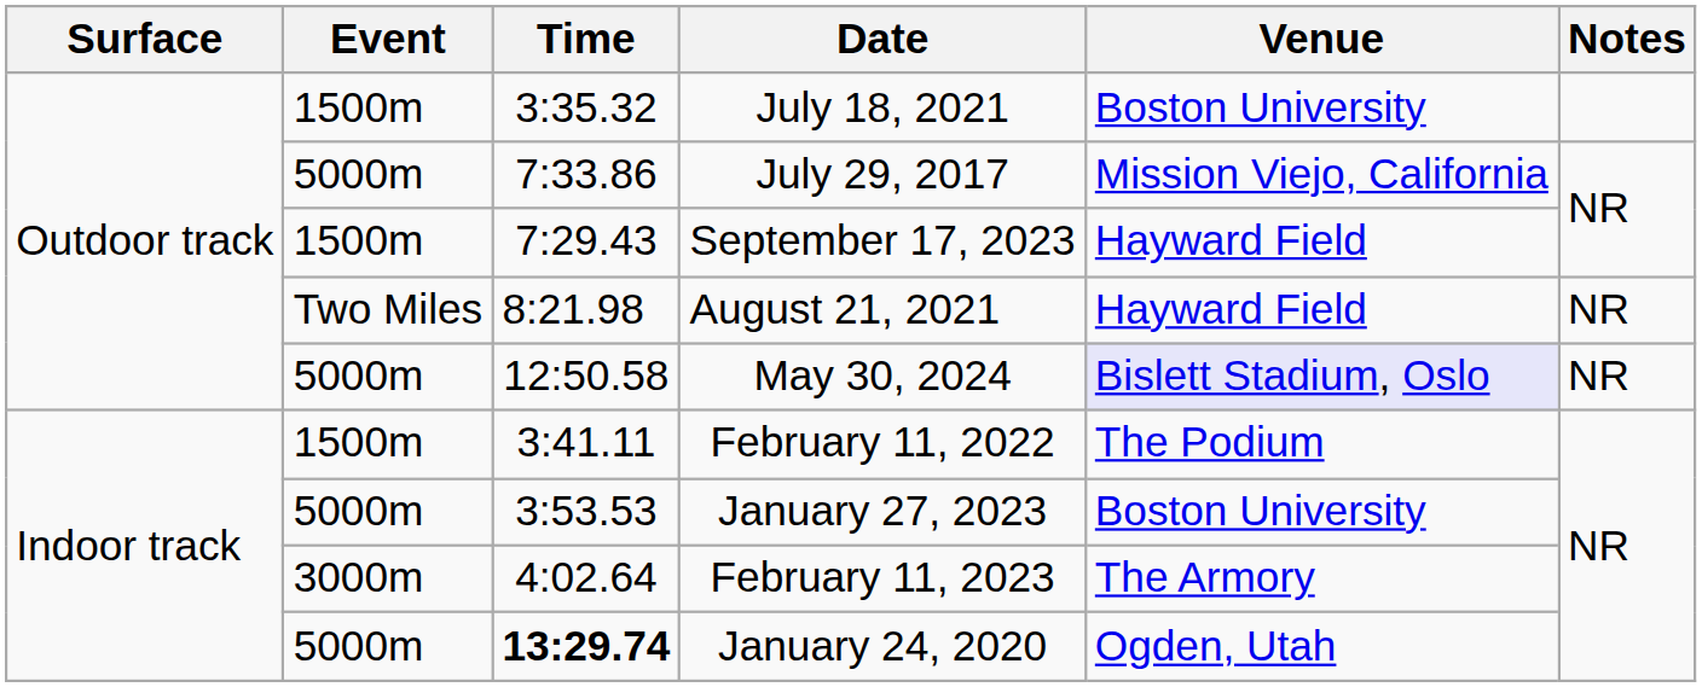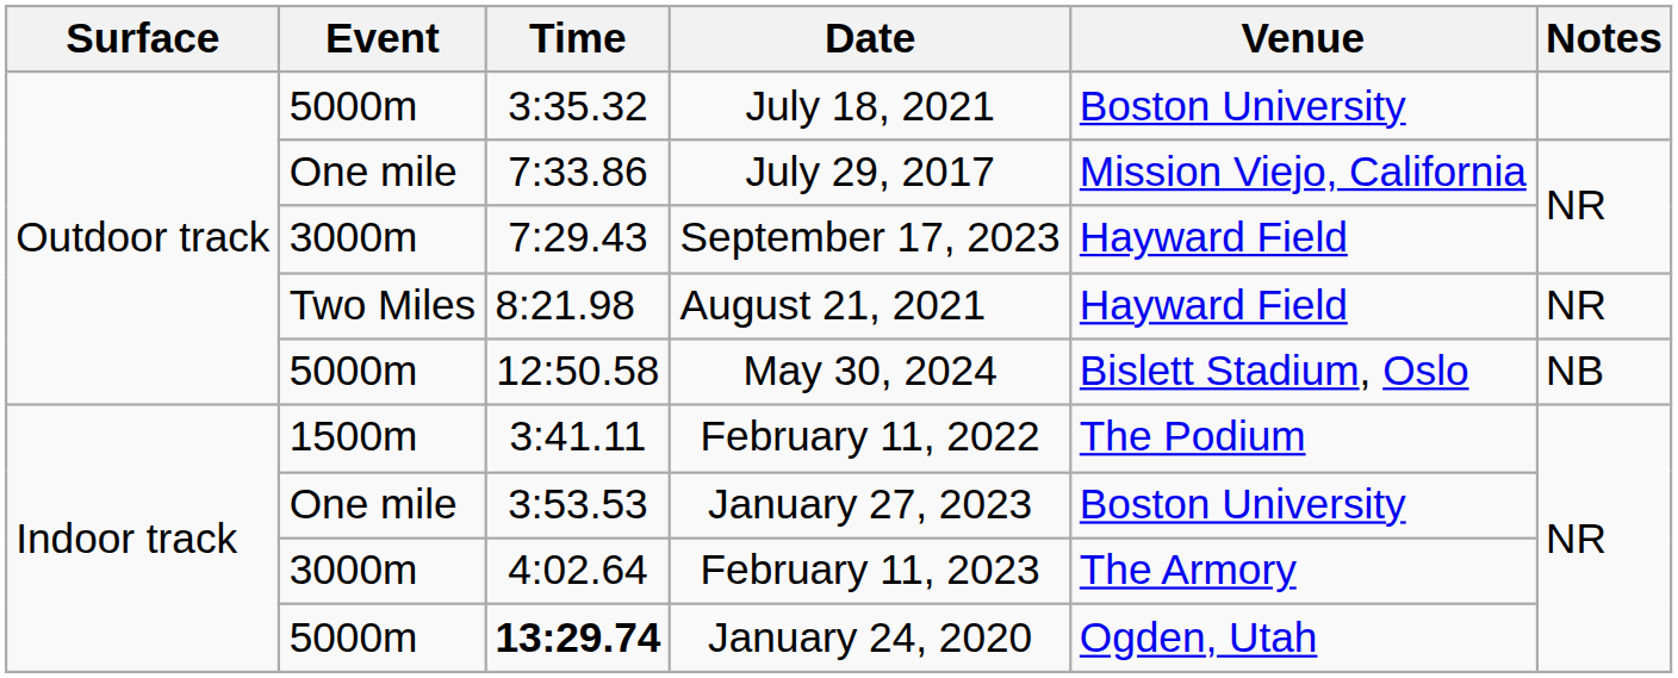July 18, 2021 | Event: 1500m -> 5000m
July 29, 2017 | Event: 5000m -> One mile
September 17, 2023 | Event: 1500m -> 3000m
May 30, 2024 | Venue: lavender background -> no background
May 30, 2024 | Notes: NR -> NB
January 27, 2023 | Event: 5000m -> One mile
